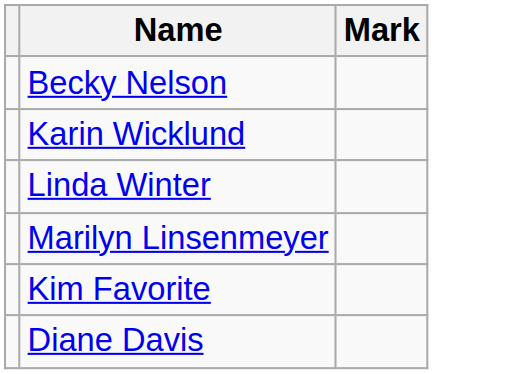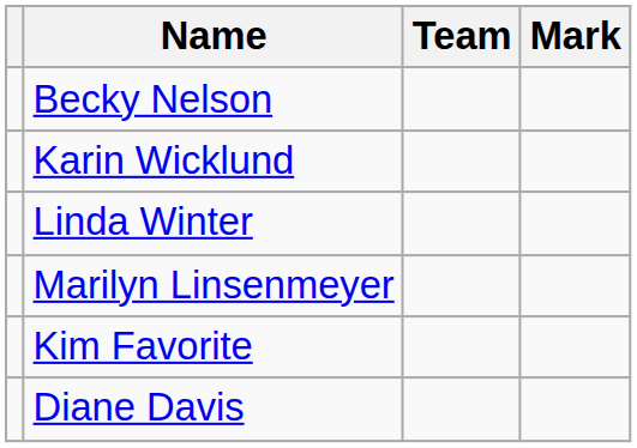+ column: Team
